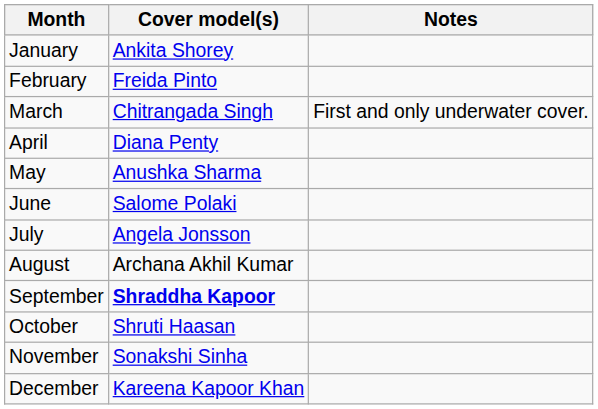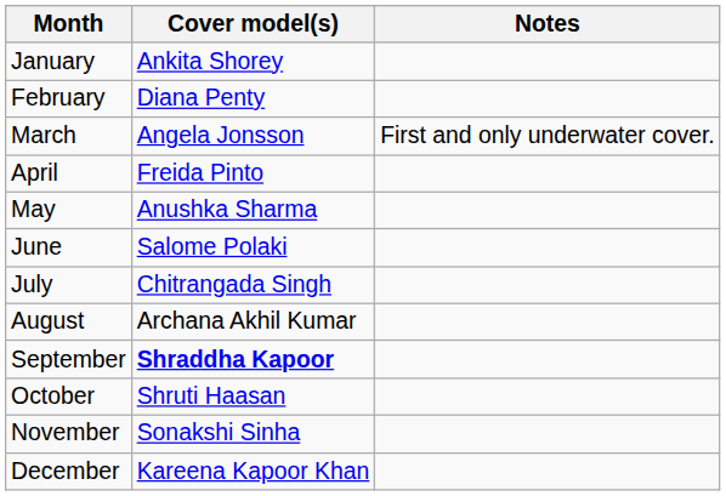February | Cover model(s): Freida Pinto -> Diana Penty
March | Cover model(s): Chitrangada Singh -> Angela Jonsson
April | Cover model(s): Diana Penty -> Freida Pinto
July | Cover model(s): Angela Jonsson -> Chitrangada Singh
